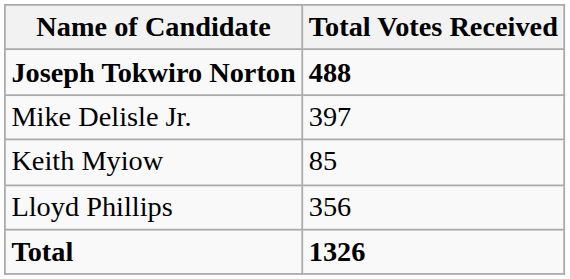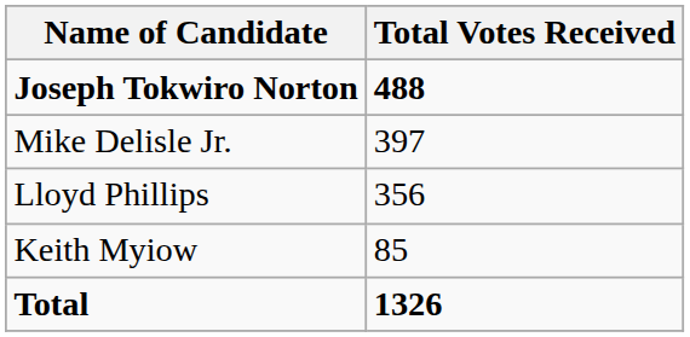rows swapped: Lloyd Phillips <-> Keith Myiow
